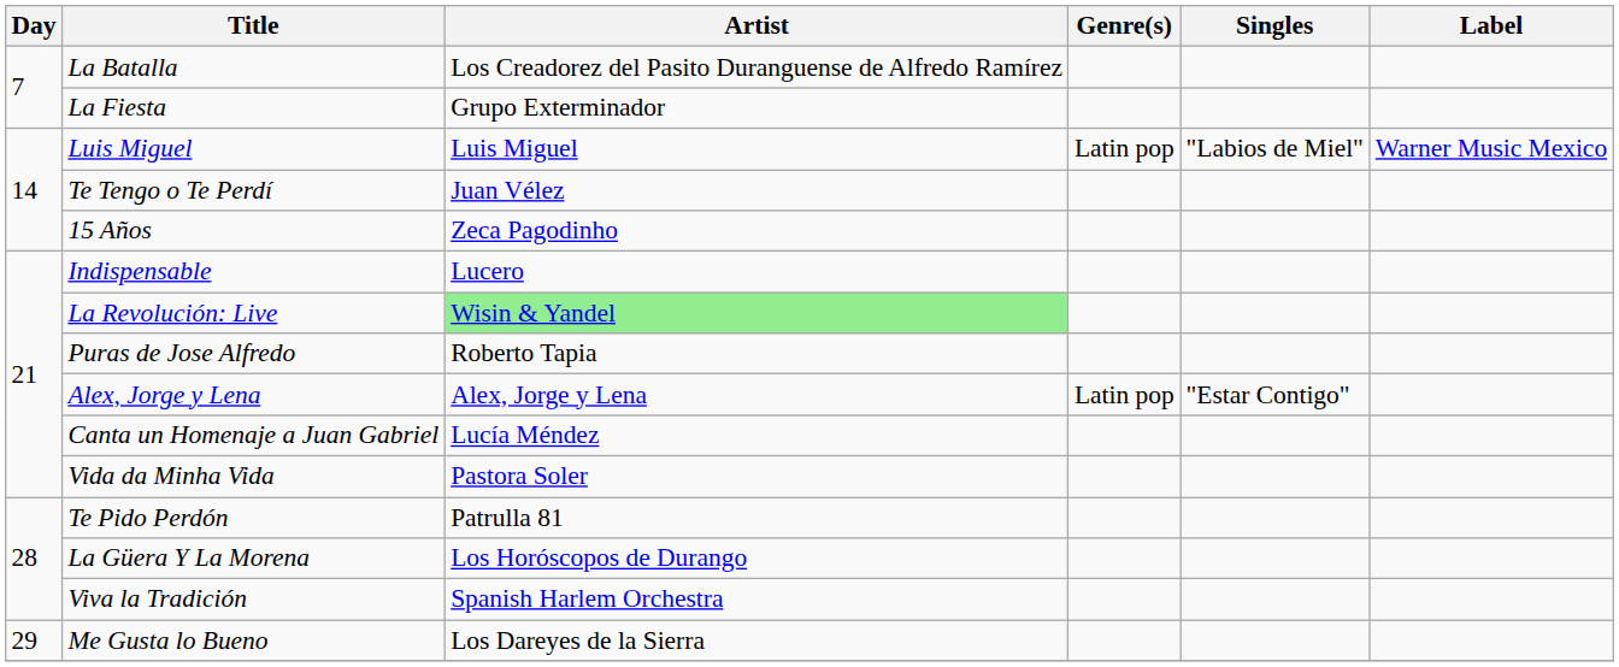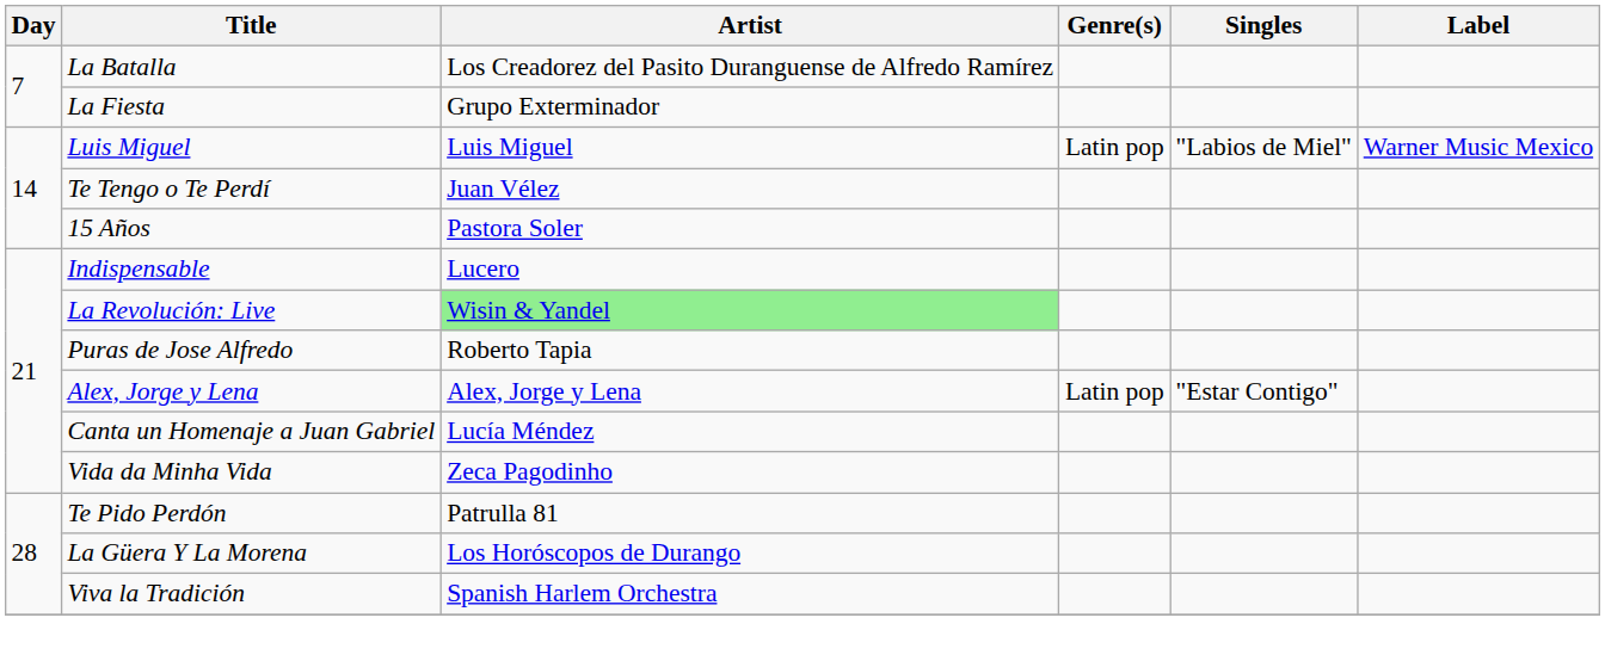15 Años | Artist: Zeca Pagodinho -> Pastora Soler
Vida da Minha Vida | Artist: Pastora Soler -> Zeca Pagodinho
- row: 29 | Me Gusta lo Bueno | Los Dareyes de la Sierra
